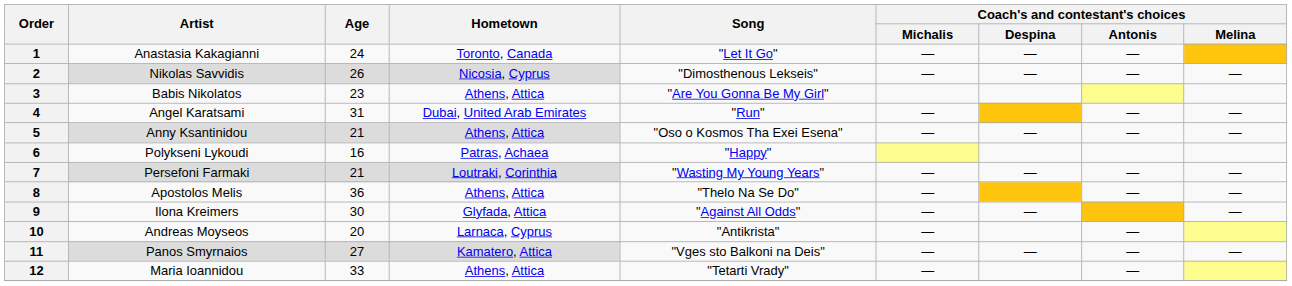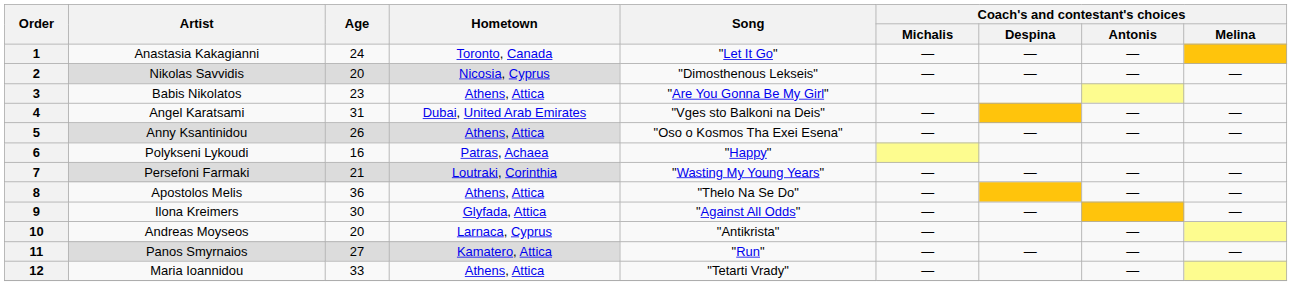2 | Age: 26 -> 20
4 | Song: "Run" -> "Vges sto Balkoni na Deis"
5 | Age: 21 -> 26
11 | Song: "Vges sto Balkoni na Deis" -> "Run"
